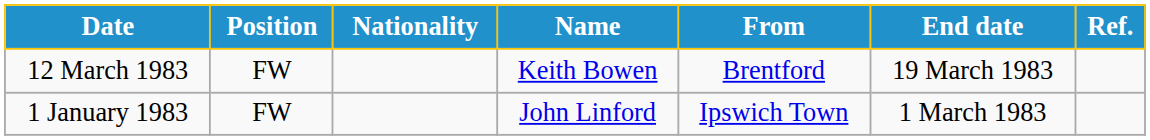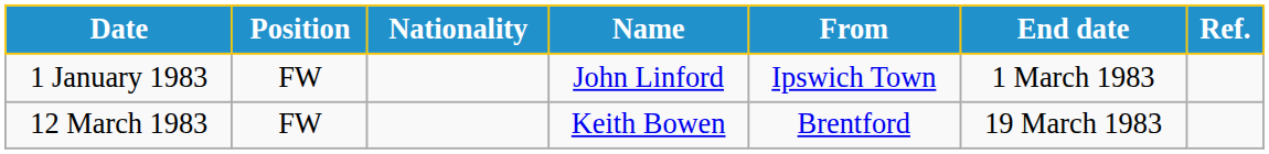rows swapped: 1 January 1983 <-> 12 March 1983
